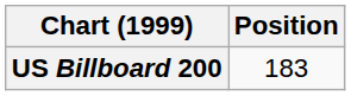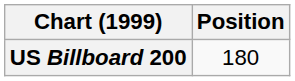US Billboard 200 | Position: 183 -> 180
